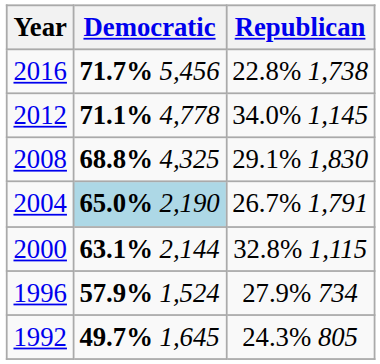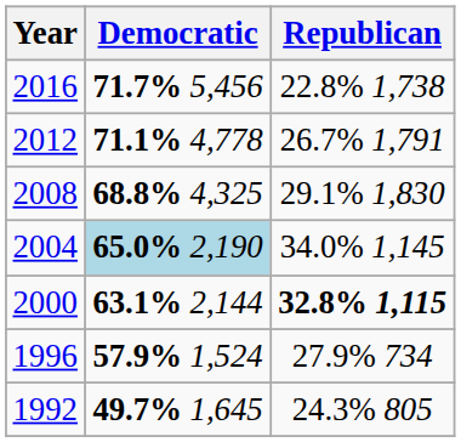2012 | Republican: 34.0% 1,145 -> 26.7% 1,791
2004 | Republican: 26.7% 1,791 -> 34.0% 1,145
2000 | Republican: normal -> bold
